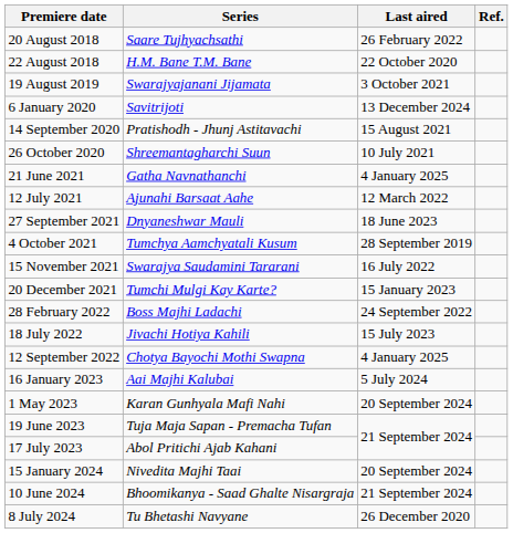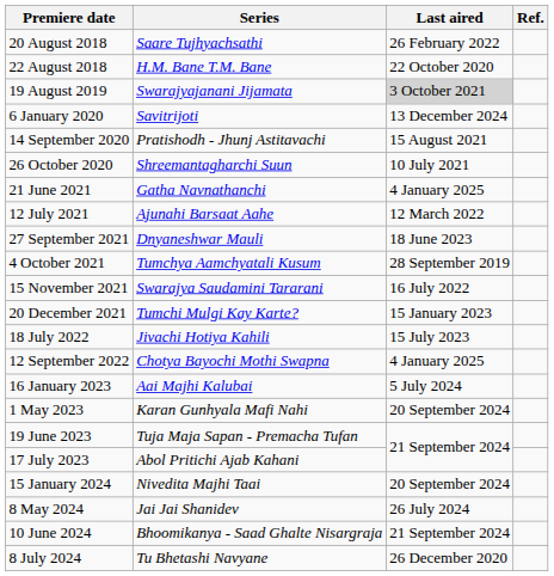19 August 2019 | Last aired: no background -> lightgrey background
- row: 28 February 2022 | Boss Majhi Ladachi | 24 September 2022
+ row: 8 May 2024 | Jai Jai Shanidev | 26 July 2024
